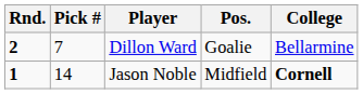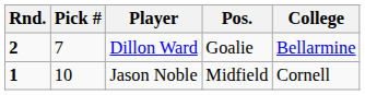Jason Noble | Pick #: 14 -> 10
Jason Noble | College: bold -> normal
